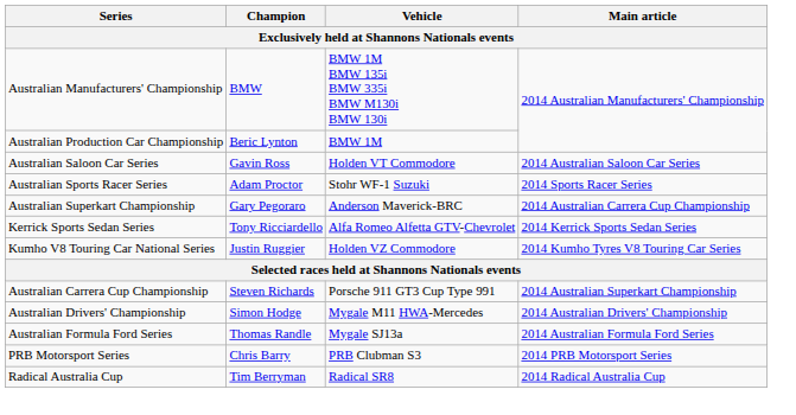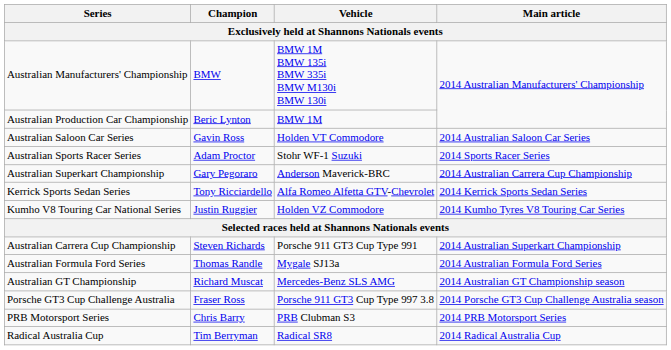- row: Australian Drivers' Championship | Simon Hodge | Mygale M11 HWA-Mercedes | 2014 Australian Drivers' Championship
+ row: Australian GT Championship | Richard Muscat | Mercedes-Benz SLS AMG | 2014 Australian GT Championship season
+ row: Porsche GT3 Cup Challenge Australia | Fraser Ross | Porsche 911 GT3 Cup Type 997 3.8 | 2014 Porsche GT3 Cup Challenge Australia season
